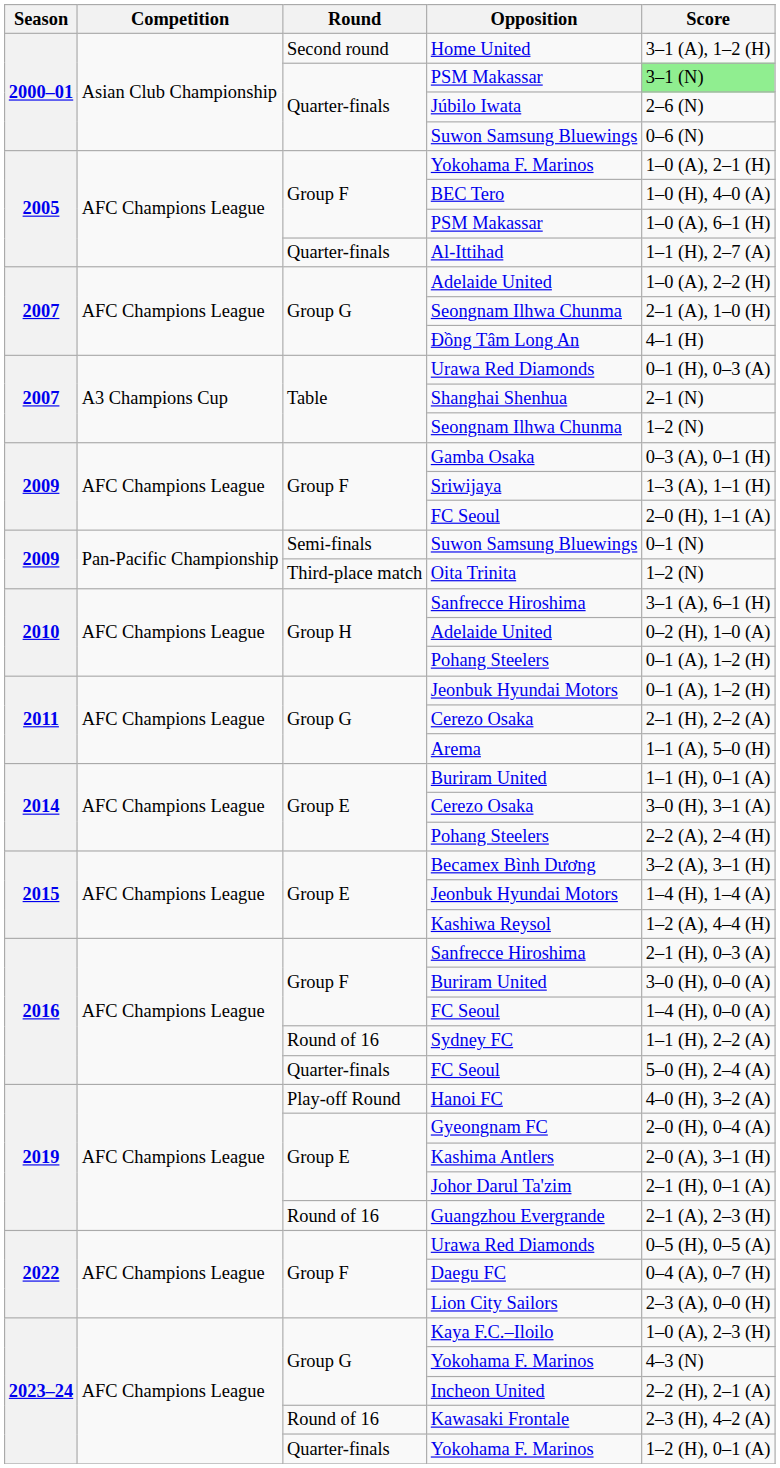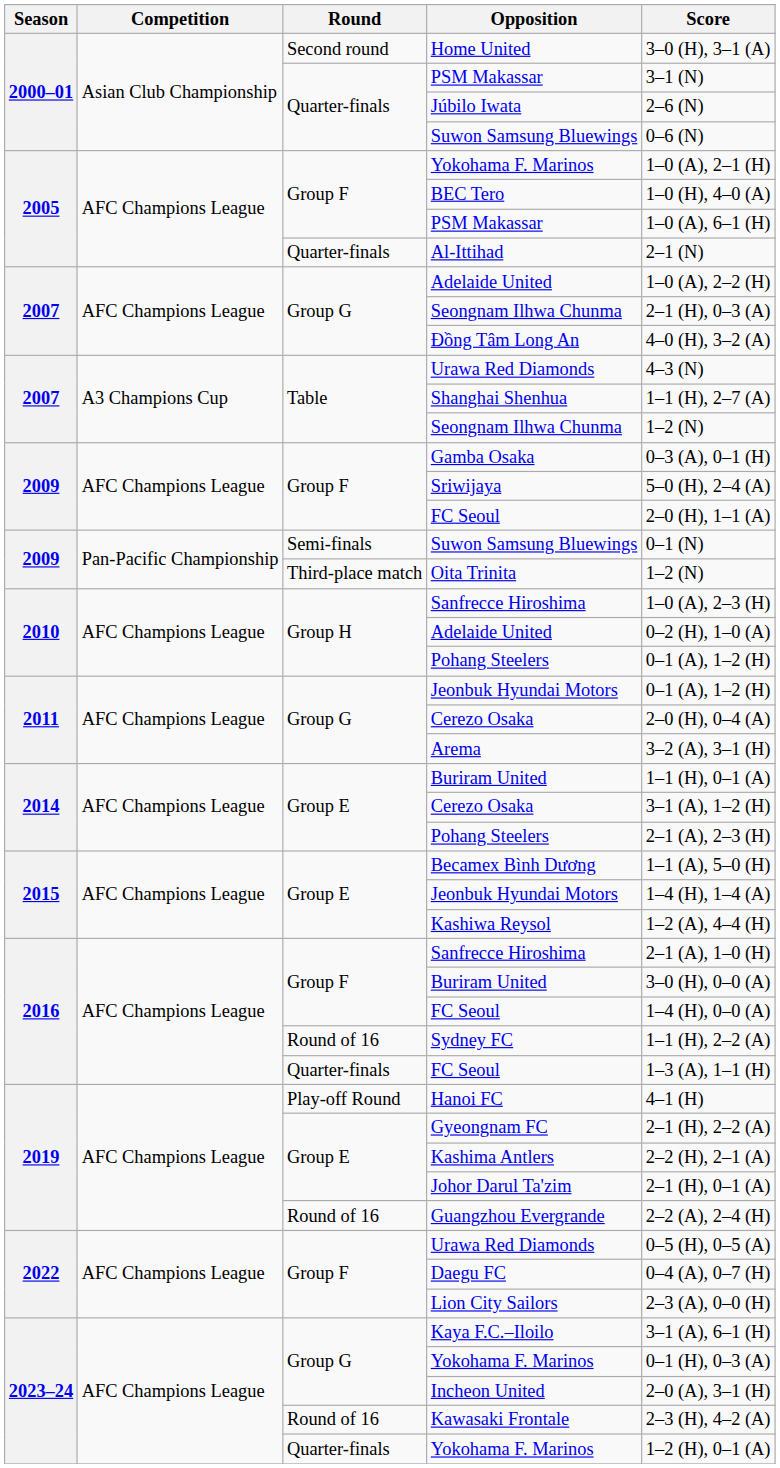Home United | Score: 3–1 (A), 1–2 (H) -> 3–0 (H), 3–1 (A)
Quarter-finals / PSM Makassar | Score: lightgreen background -> no background
Al-Ittihad | Score: 1–1 (H), 2–7 (A) -> 2–1 (N)
Group G / Seongnam Ilhwa Chunma | Score: 2–1 (A), 1–0 (H) -> 2–1 (H), 0–3 (A)
Đồng Tâm Long An | Score: 4–1 (H) -> 4–0 (H), 3–2 (A)
Table / Urawa Red Diamonds | Score: 0–1 (H), 0–3 (A) -> 4–3 (N)
Shanghai Shenhua | Score: 2–1 (N) -> 1–1 (H), 2–7 (A)
Sriwijaya | Score: 1–3 (A), 1–1 (H) -> 5–0 (H), 2–4 (A)
Group H / Sanfrecce Hiroshima | Score: 3–1 (A), 6–1 (H) -> 1–0 (A), 2–3 (H)
Group G / Cerezo Osaka | Score: 2–1 (H), 2–2 (A) -> 2–0 (H), 0–4 (A)
Arema | Score: 1–1 (A), 5–0 (H) -> 3–2 (A), 3–1 (H)
Group E / Cerezo Osaka | Score: 3–0 (H), 3–1 (A) -> 3–1 (A), 1–2 (H)
Group E / Pohang Steelers | Score: 2–2 (A), 2–4 (H) -> 2–1 (A), 2–3 (H)
Becamex Bình Dương | Score: 3–2 (A), 3–1 (H) -> 1–1 (A), 5–0 (H)
Group F / Sanfrecce Hiroshima | Score: 2–1 (H), 0–3 (A) -> 2–1 (A), 1–0 (H)
Quarter-finals / FC Seoul | Score: 5–0 (H), 2–4 (A) -> 1–3 (A), 1–1 (H)
Hanoi FC | Score: 4–0 (H), 3–2 (A) -> 4–1 (H)
Gyeongnam FC | Score: 2–0 (H), 0–4 (A) -> 2–1 (H), 2–2 (A)
Kashima Antlers | Score: 2–0 (A), 3–1 (H) -> 2–2 (H), 2–1 (A)
Guangzhou Evergrande | Score: 2–1 (A), 2–3 (H) -> 2–2 (A), 2–4 (H)
Kaya F.C.–Iloilo | Score: 1–0 (A), 2–3 (H) -> 3–1 (A), 6–1 (H)
Group G / Yokohama F. Marinos | Score: 4–3 (N) -> 0–1 (H), 0–3 (A)
Incheon United | Score: 2–2 (H), 2–1 (A) -> 2–0 (A), 3–1 (H)
